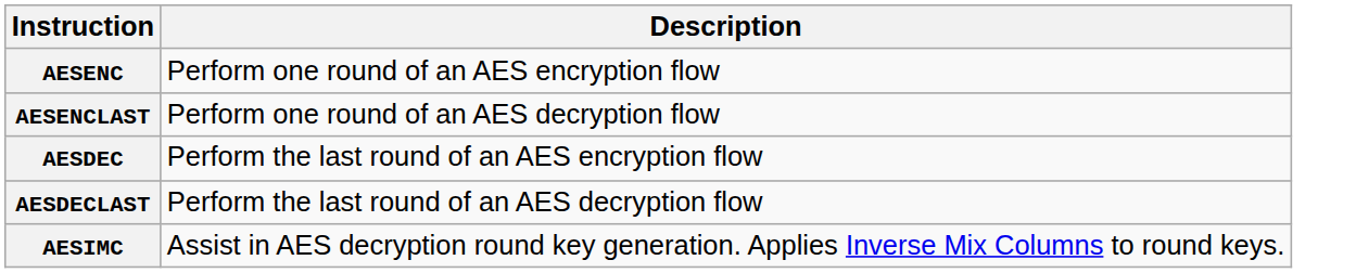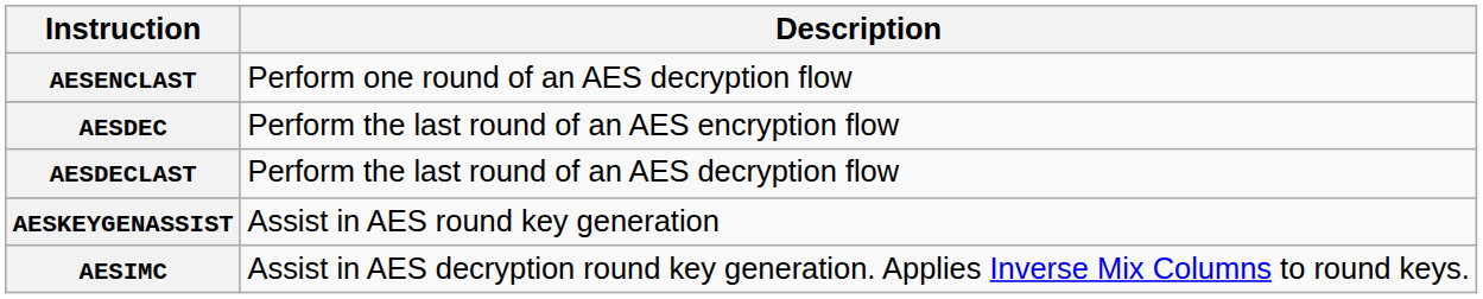- row: AESENC | Perform one round of an AES encryption flow
+ row: AESKEYGENASSIST | Assist in AES round key generation
